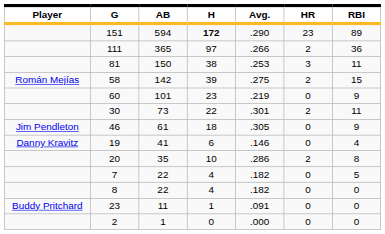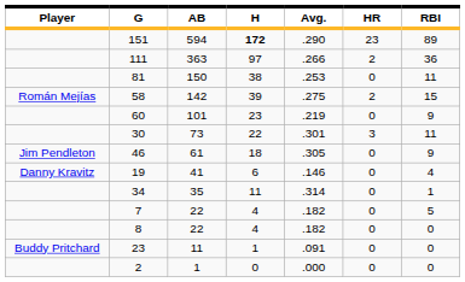111 | AB: 365 -> 363
81 | HR: 3 -> 0
30 | HR: 2 -> 3
+ row: 34 | 35 | 11 | .314 | 0 | 1
- row: 20 | 35 | 10 | .286 | 2 | 8
